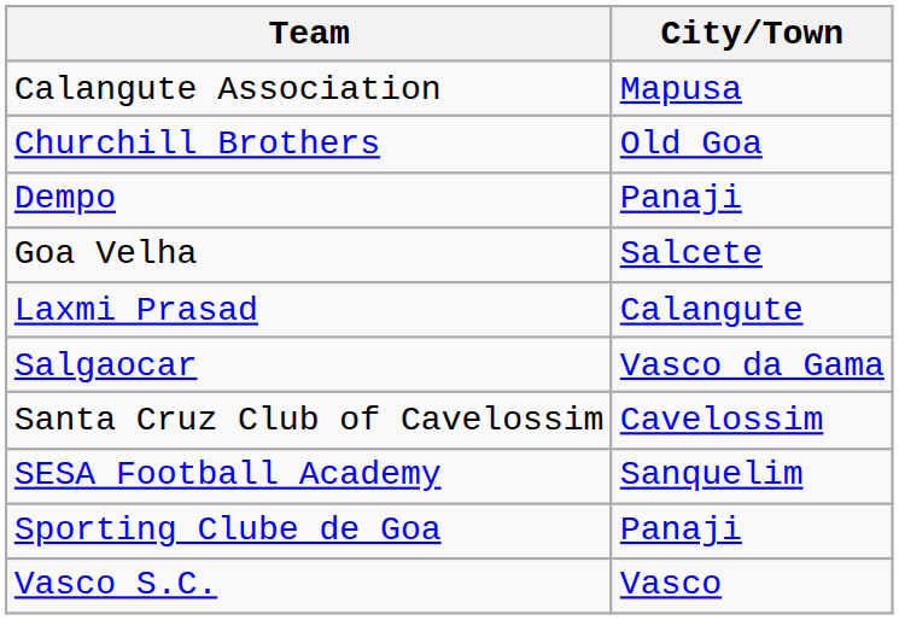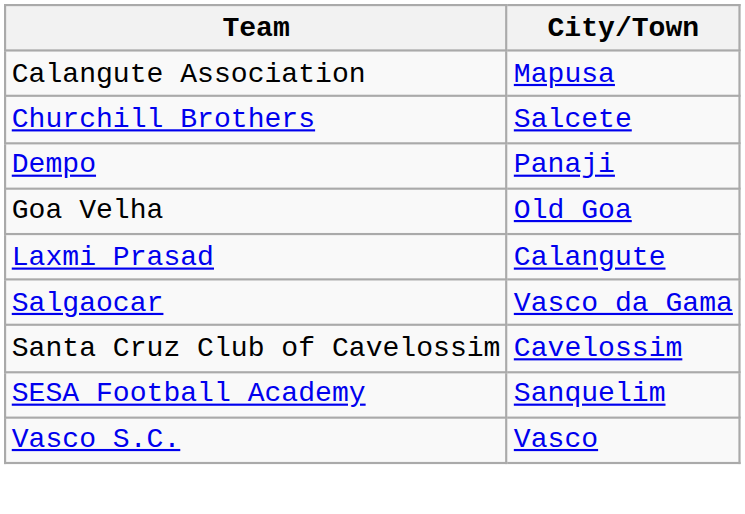Churchill Brothers | City/Town: Old Goa -> Salcete
Goa Velha | City/Town: Salcete -> Old Goa
- row: Sporting Clube de Goa | Panaji
